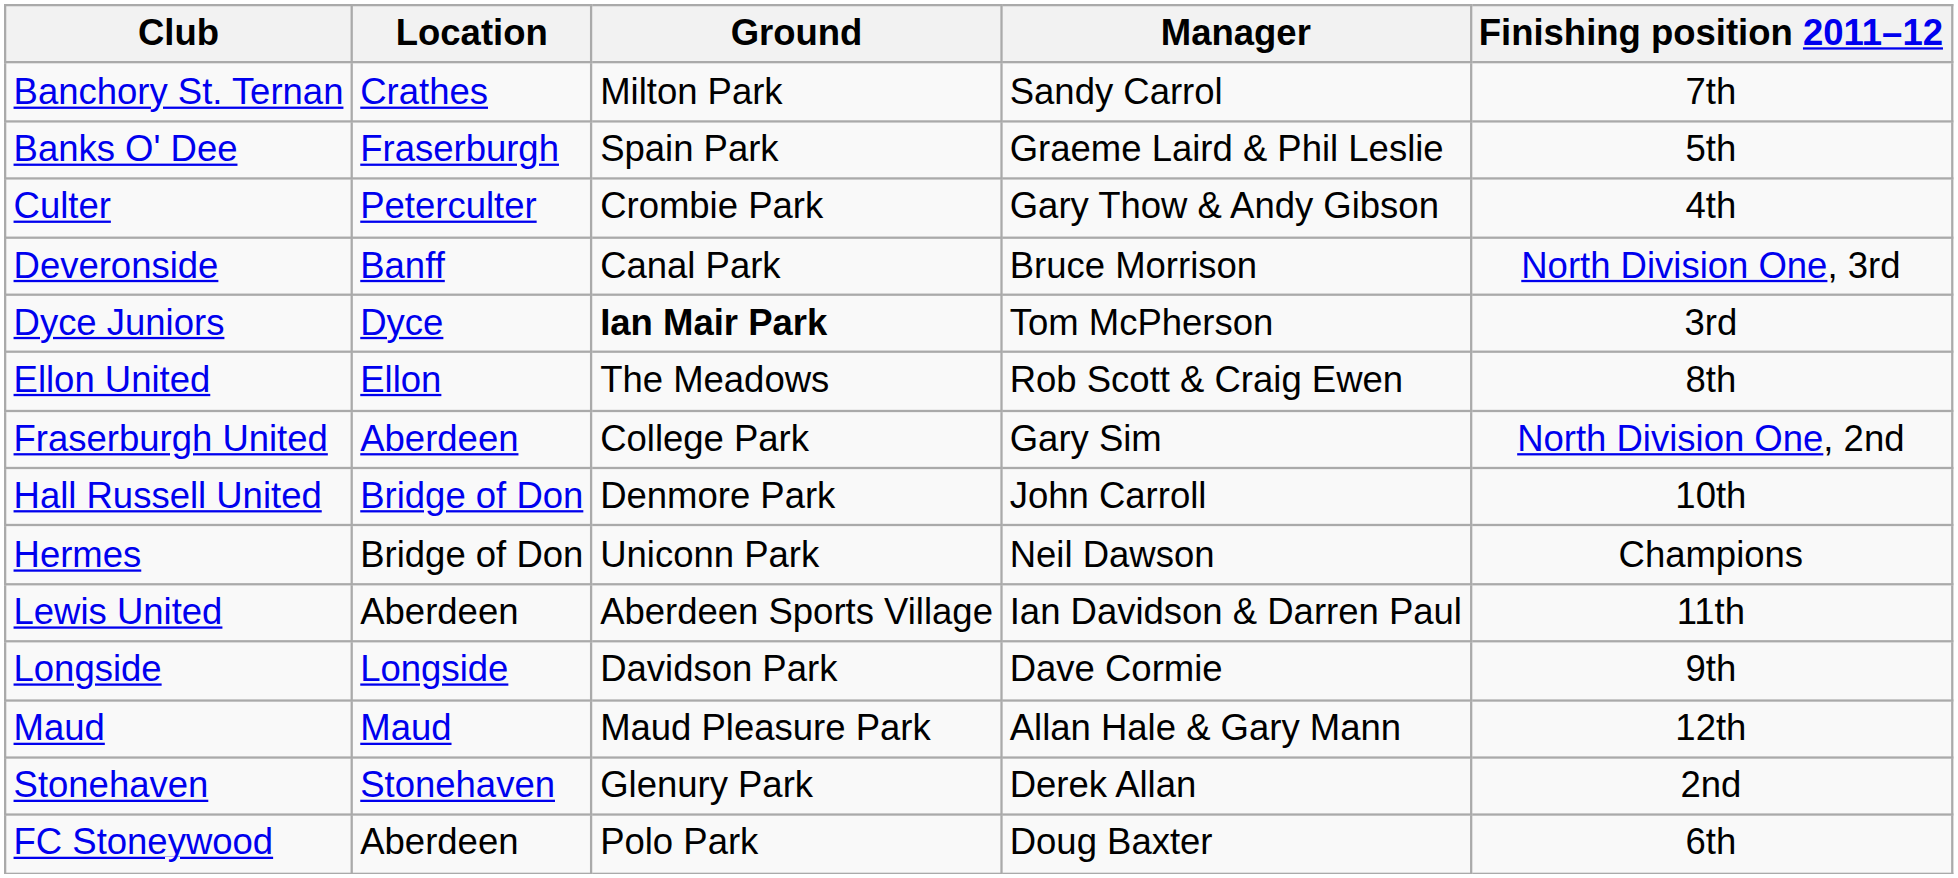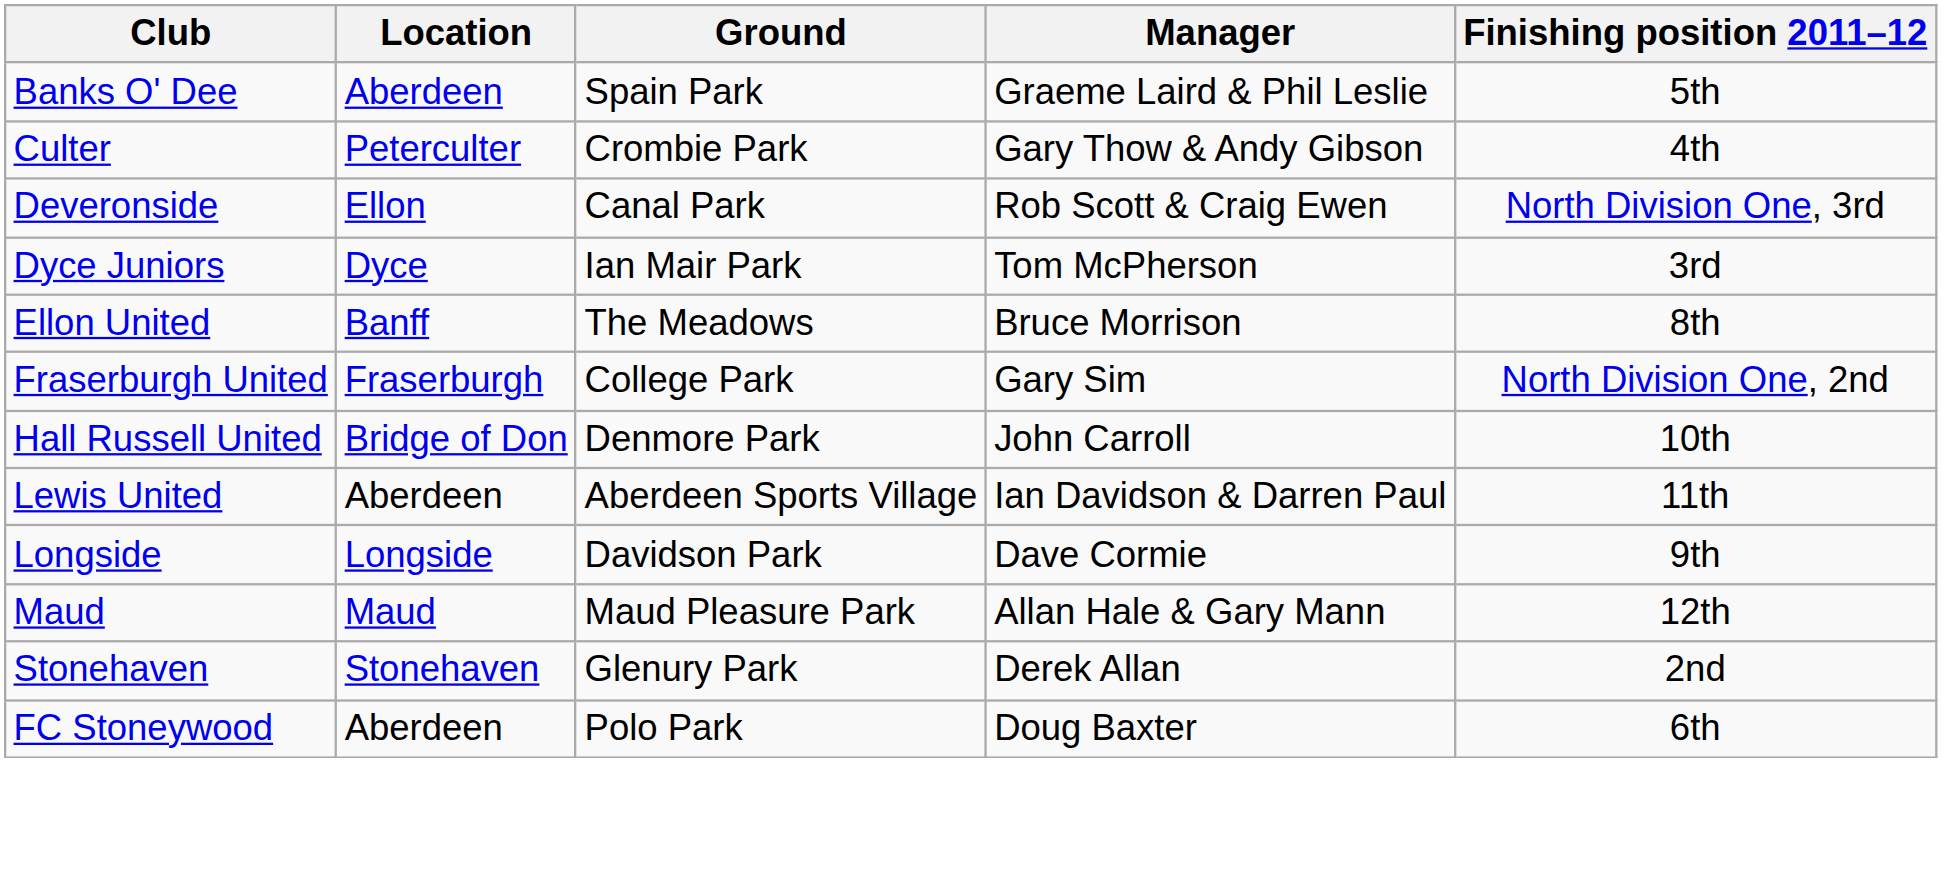- row: Banchory St. Ternan | Crathes | Milton Park | Sandy Carrol | 7th
Banks O' Dee | Location: Fraserburgh -> Aberdeen
Deveronside | Location: Banff -> Ellon
Deveronside | Manager: Bruce Morrison -> Rob Scott & Craig Ewen
Dyce Juniors | Ground: bold -> normal
Ellon United | Location: Ellon -> Banff
Ellon United | Manager: Rob Scott & Craig Ewen -> Bruce Morrison
Fraserburgh United | Location: Aberdeen -> Fraserburgh
- row: Hermes | Bridge of Don | Uniconn Park | Neil Dawson | Champions
